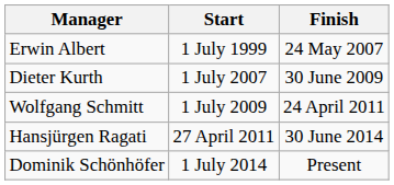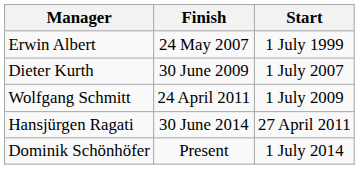columns swapped: Start <-> Finish
